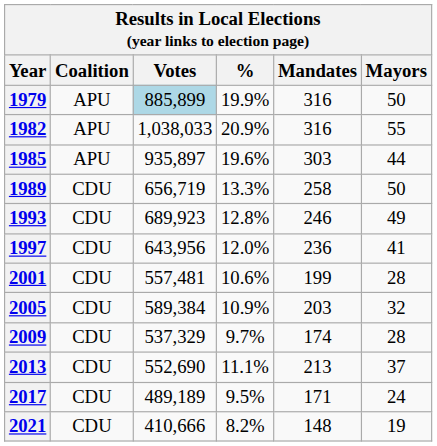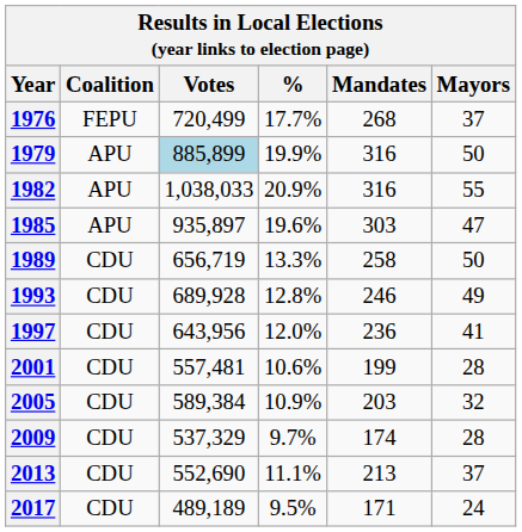+ row: 1976 | FEPU | 720,499 | 17.7% | 268 | 37
1985 | Mayors: 44 -> 47
1993 | Votes: 689,923 -> 689,928
- row: 2021 | CDU | 410,666 | 8.2% | 148 | 19
